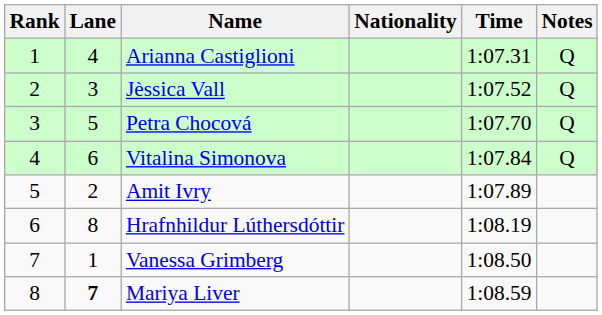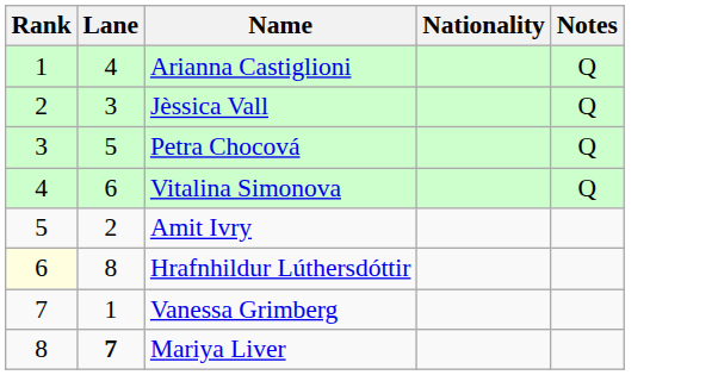- column: Time | 1:07.31 | 1:07.52 | 1:07.70 | 1:07.84 | 1:07.89 | 1:08.19 | 1:08.50 | 1:08.59
Hrafnhildur Lúthersdóttir | Rank: no background -> lightyellow background
